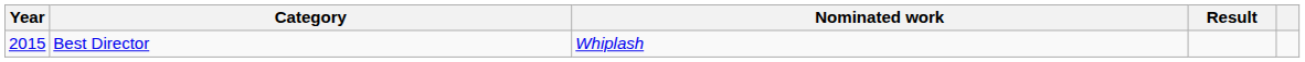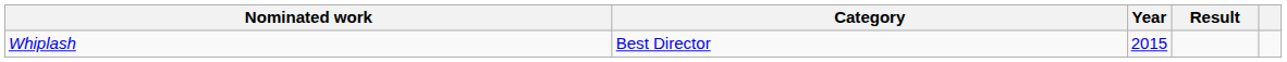columns swapped: Year <-> Nominated work
